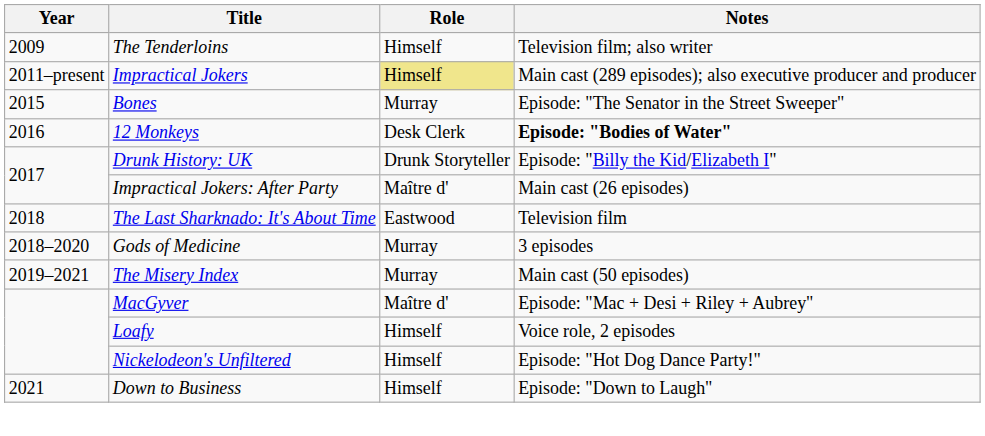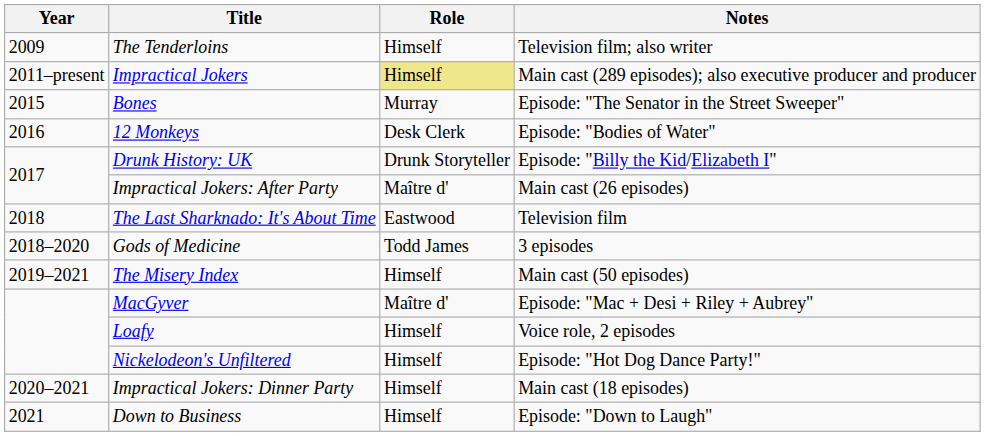12 Monkeys | Notes: bold -> normal
Gods of Medicine | Role: Murray -> Todd James
The Misery Index | Role: Murray -> Himself
+ row: 2020–2021 | Impractical Jokers: Dinner Party | Himself | Main cast (18 episodes)
